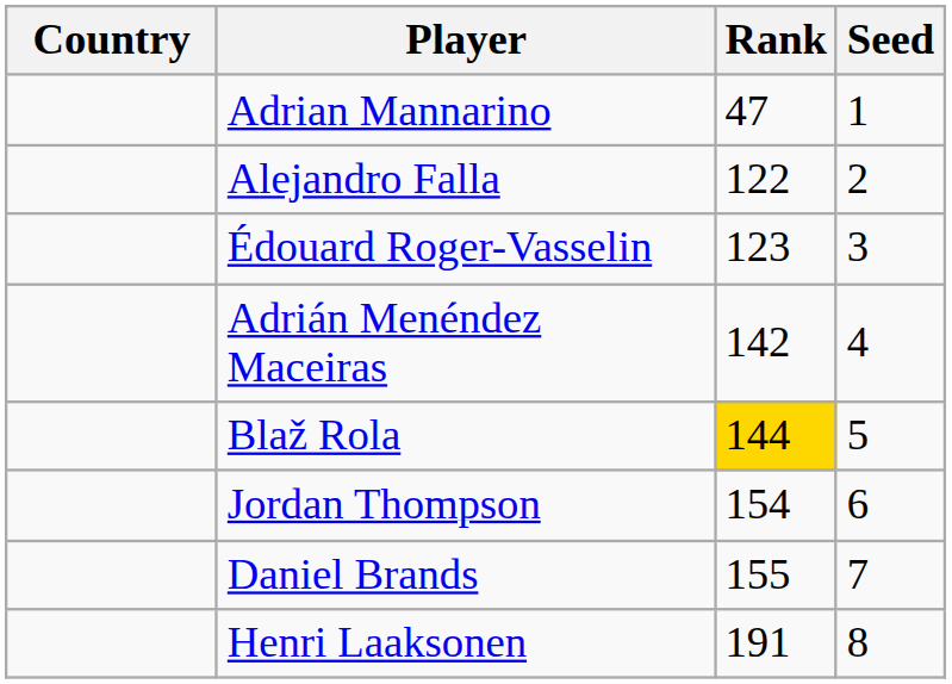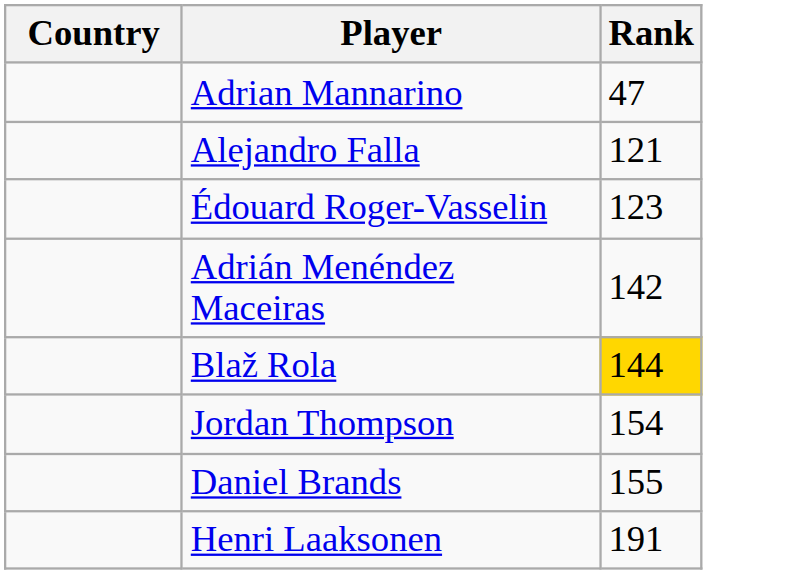- column: Seed | 1 | 2 | 3 | 4 | 5 | 6 | 7 | 8
Alejandro Falla | Rank: 122 -> 121
